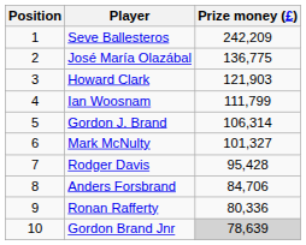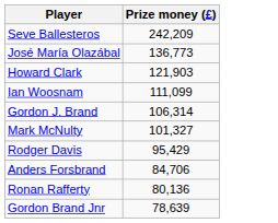- column: Position | 1 | 2 | 3 | 4 | 5 | 6 | 7 | 8 | 9 | 10
José María Olazábal | Prize money (£): 136,775 -> 136,773
Ian Woosnam | Prize money (£): 111,799 -> 111,099
Rodger Davis | Prize money (£): 95,428 -> 95,429
Ronan Rafferty | Prize money (£): 80,336 -> 80,136
Gordon Brand Jnr | Prize money (£): lightgrey background -> no background
